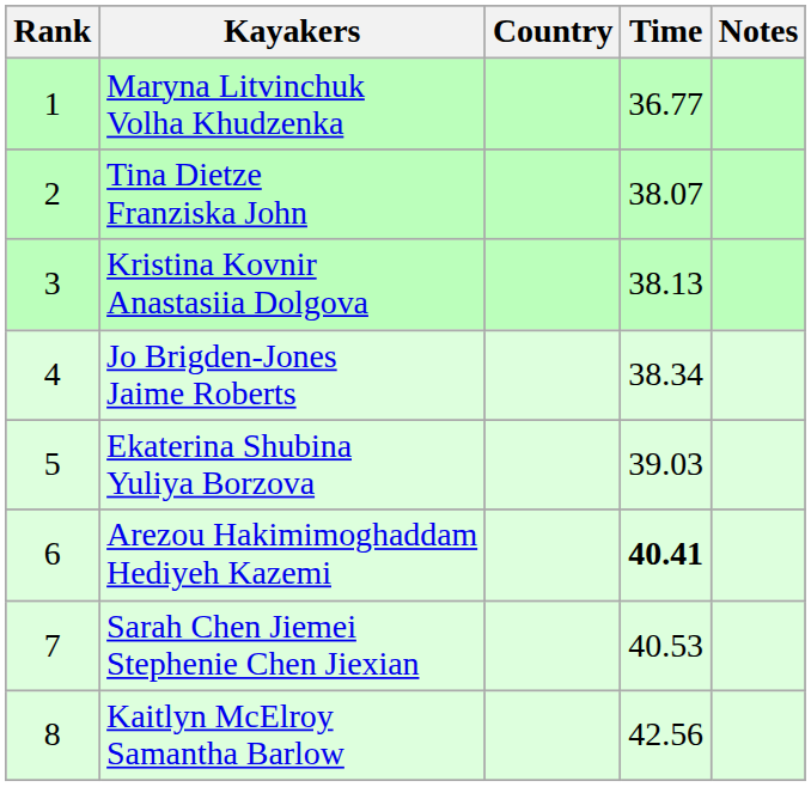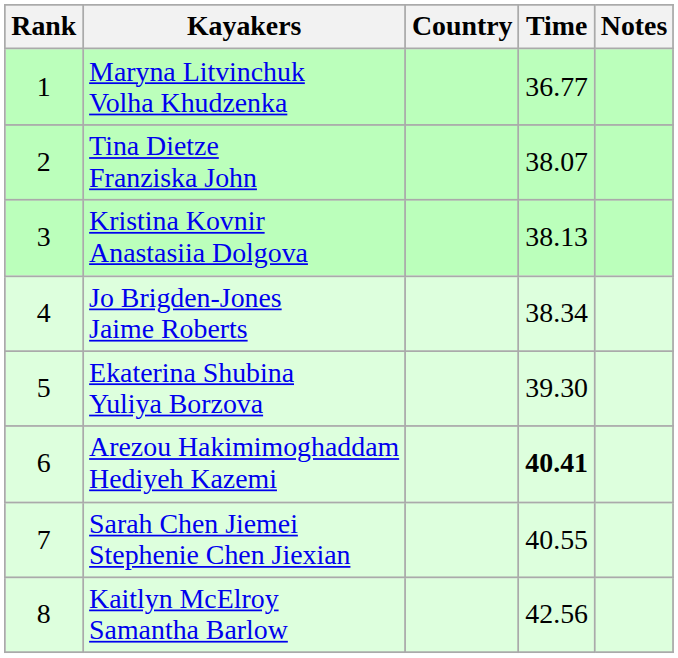Ekaterina Shubina Yuliya Borzova | Time: 39.03 -> 39.30
Sarah Chen Jiemei Stephenie Chen Jiexian | Time: 40.53 -> 40.55
